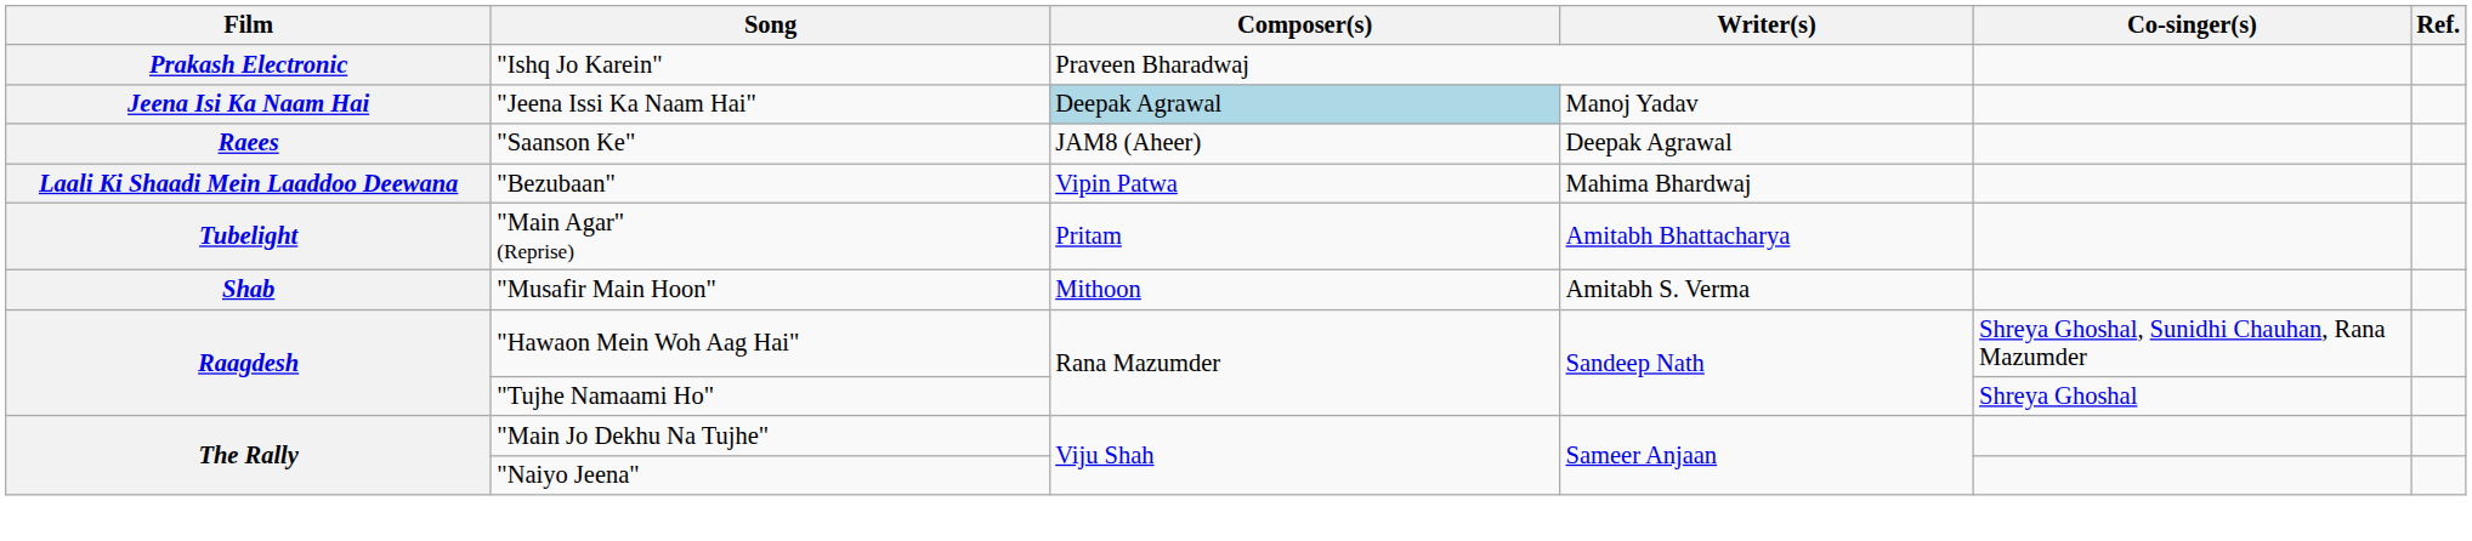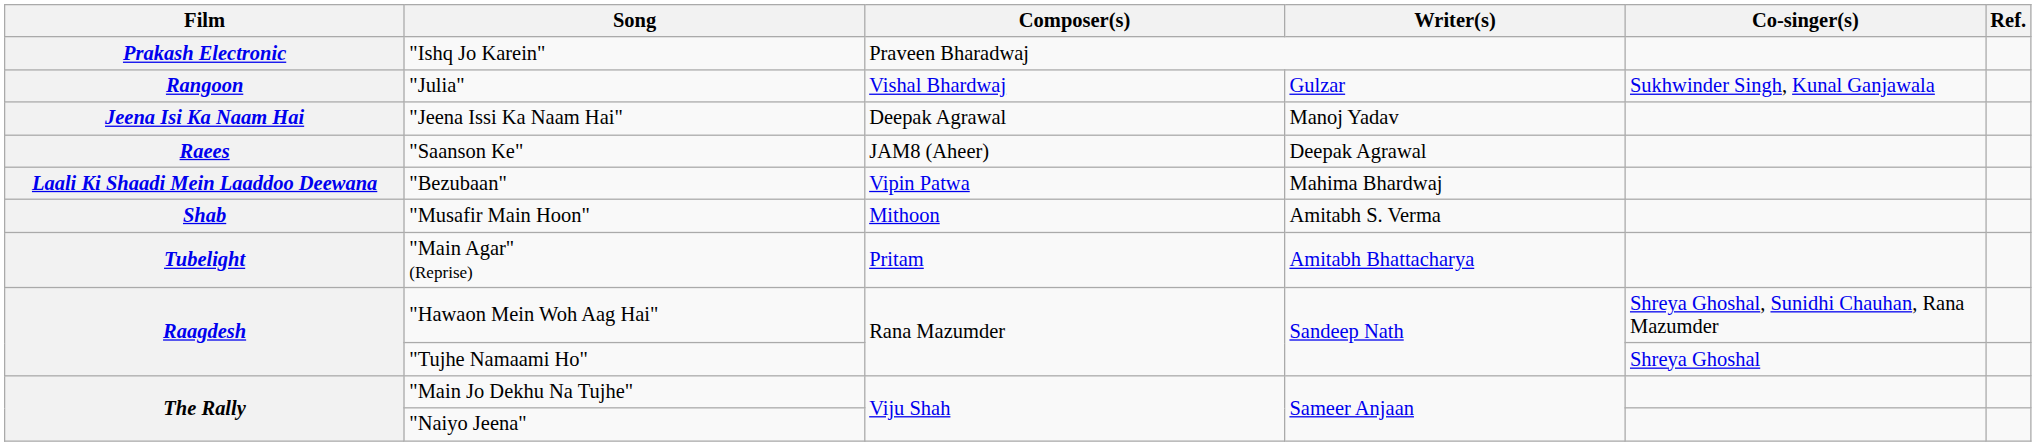+ row: Rangoon | "Julia" | Vishal Bhardwaj | Gulzar | Sukhwinder Singh, Kunal Ganjawala
"Jeena Issi Ka Naam Hai" | Composer(s): lightblue background -> no background
rows swapped: "Musafir Main Hoon" <-> "Main Agar" (Reprise)
